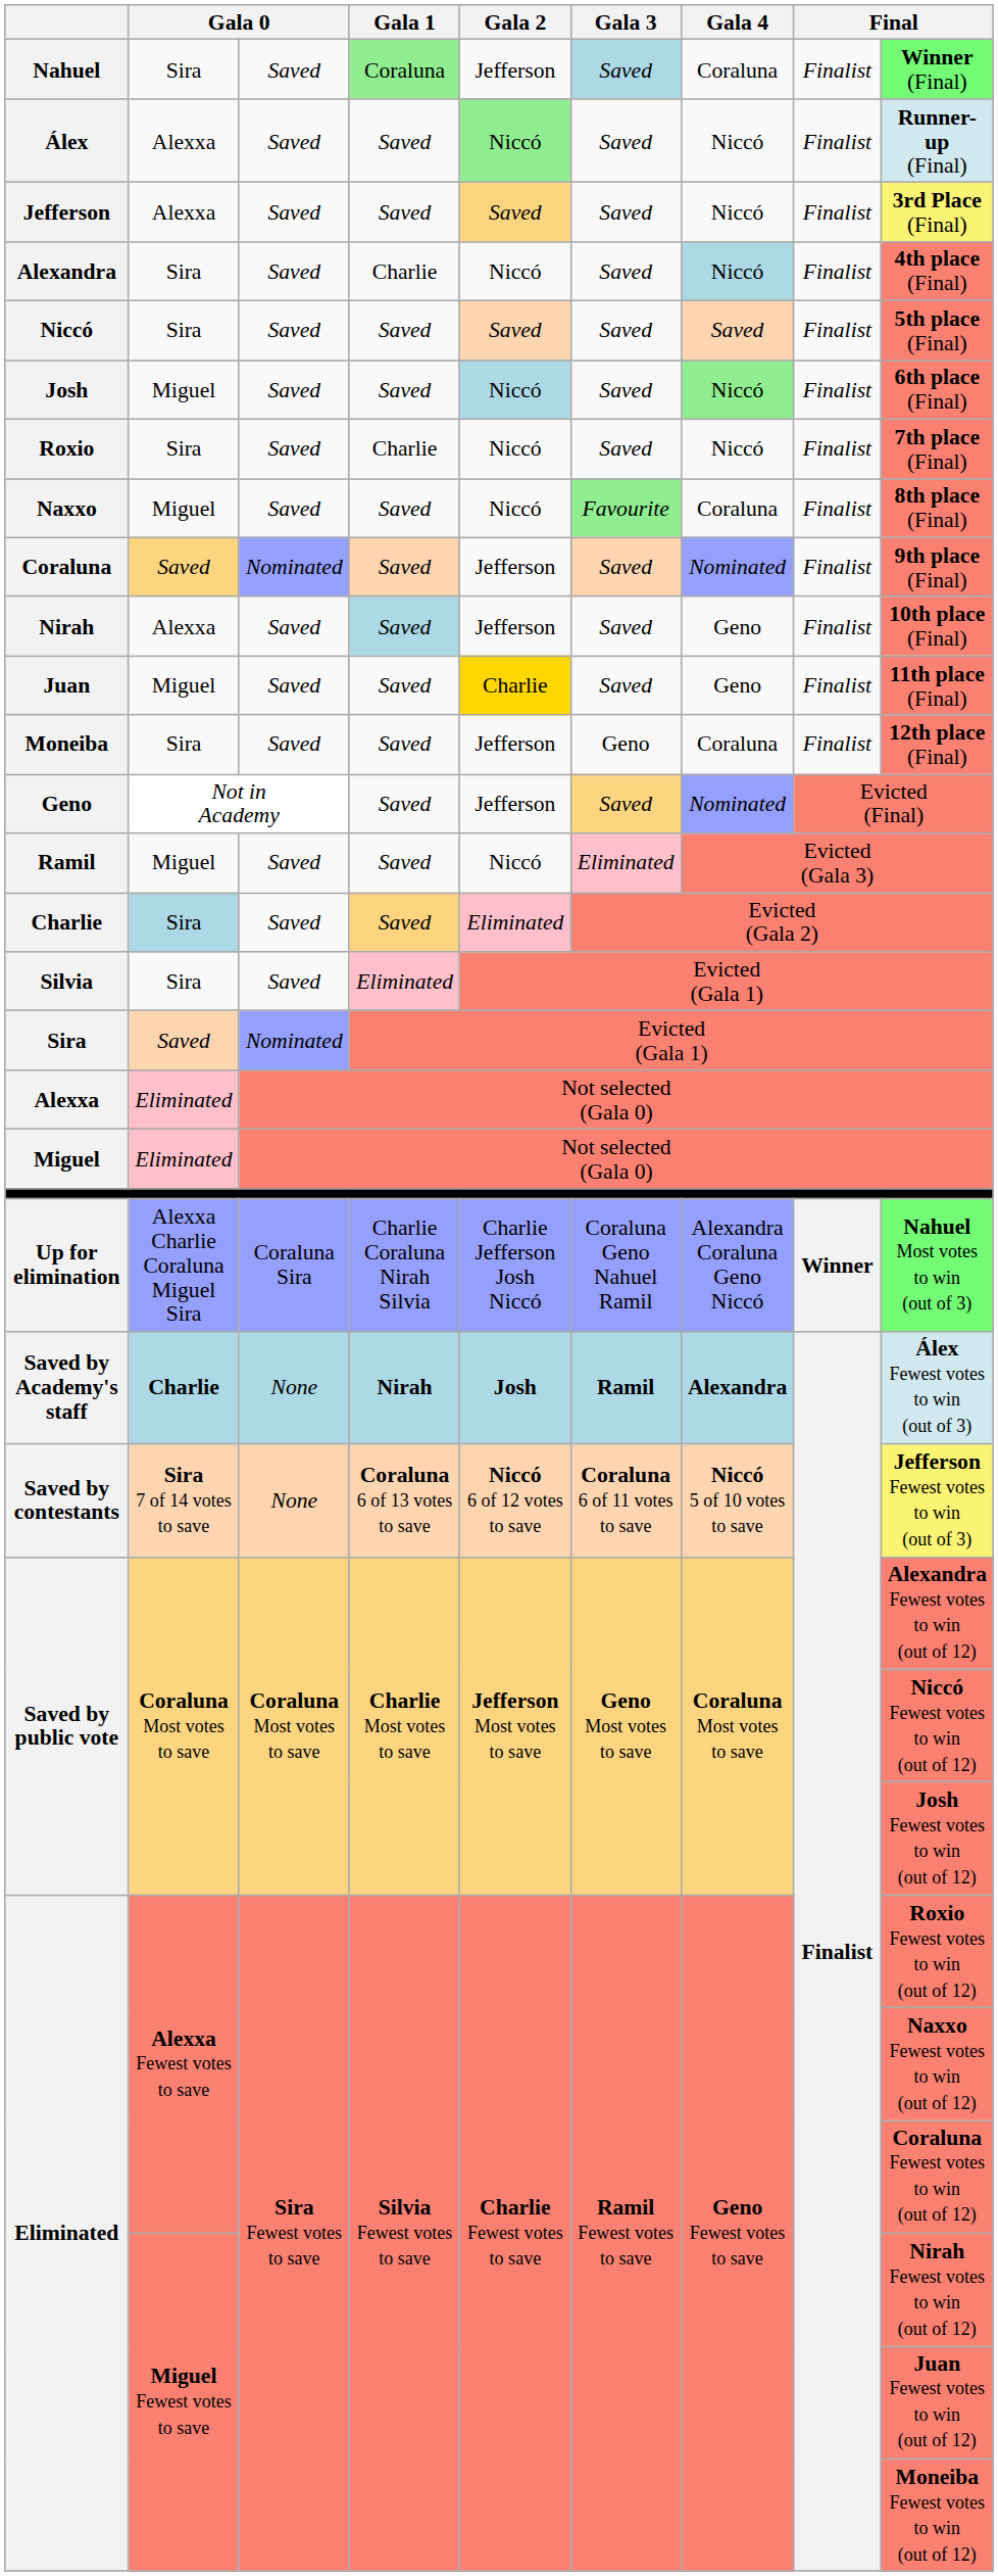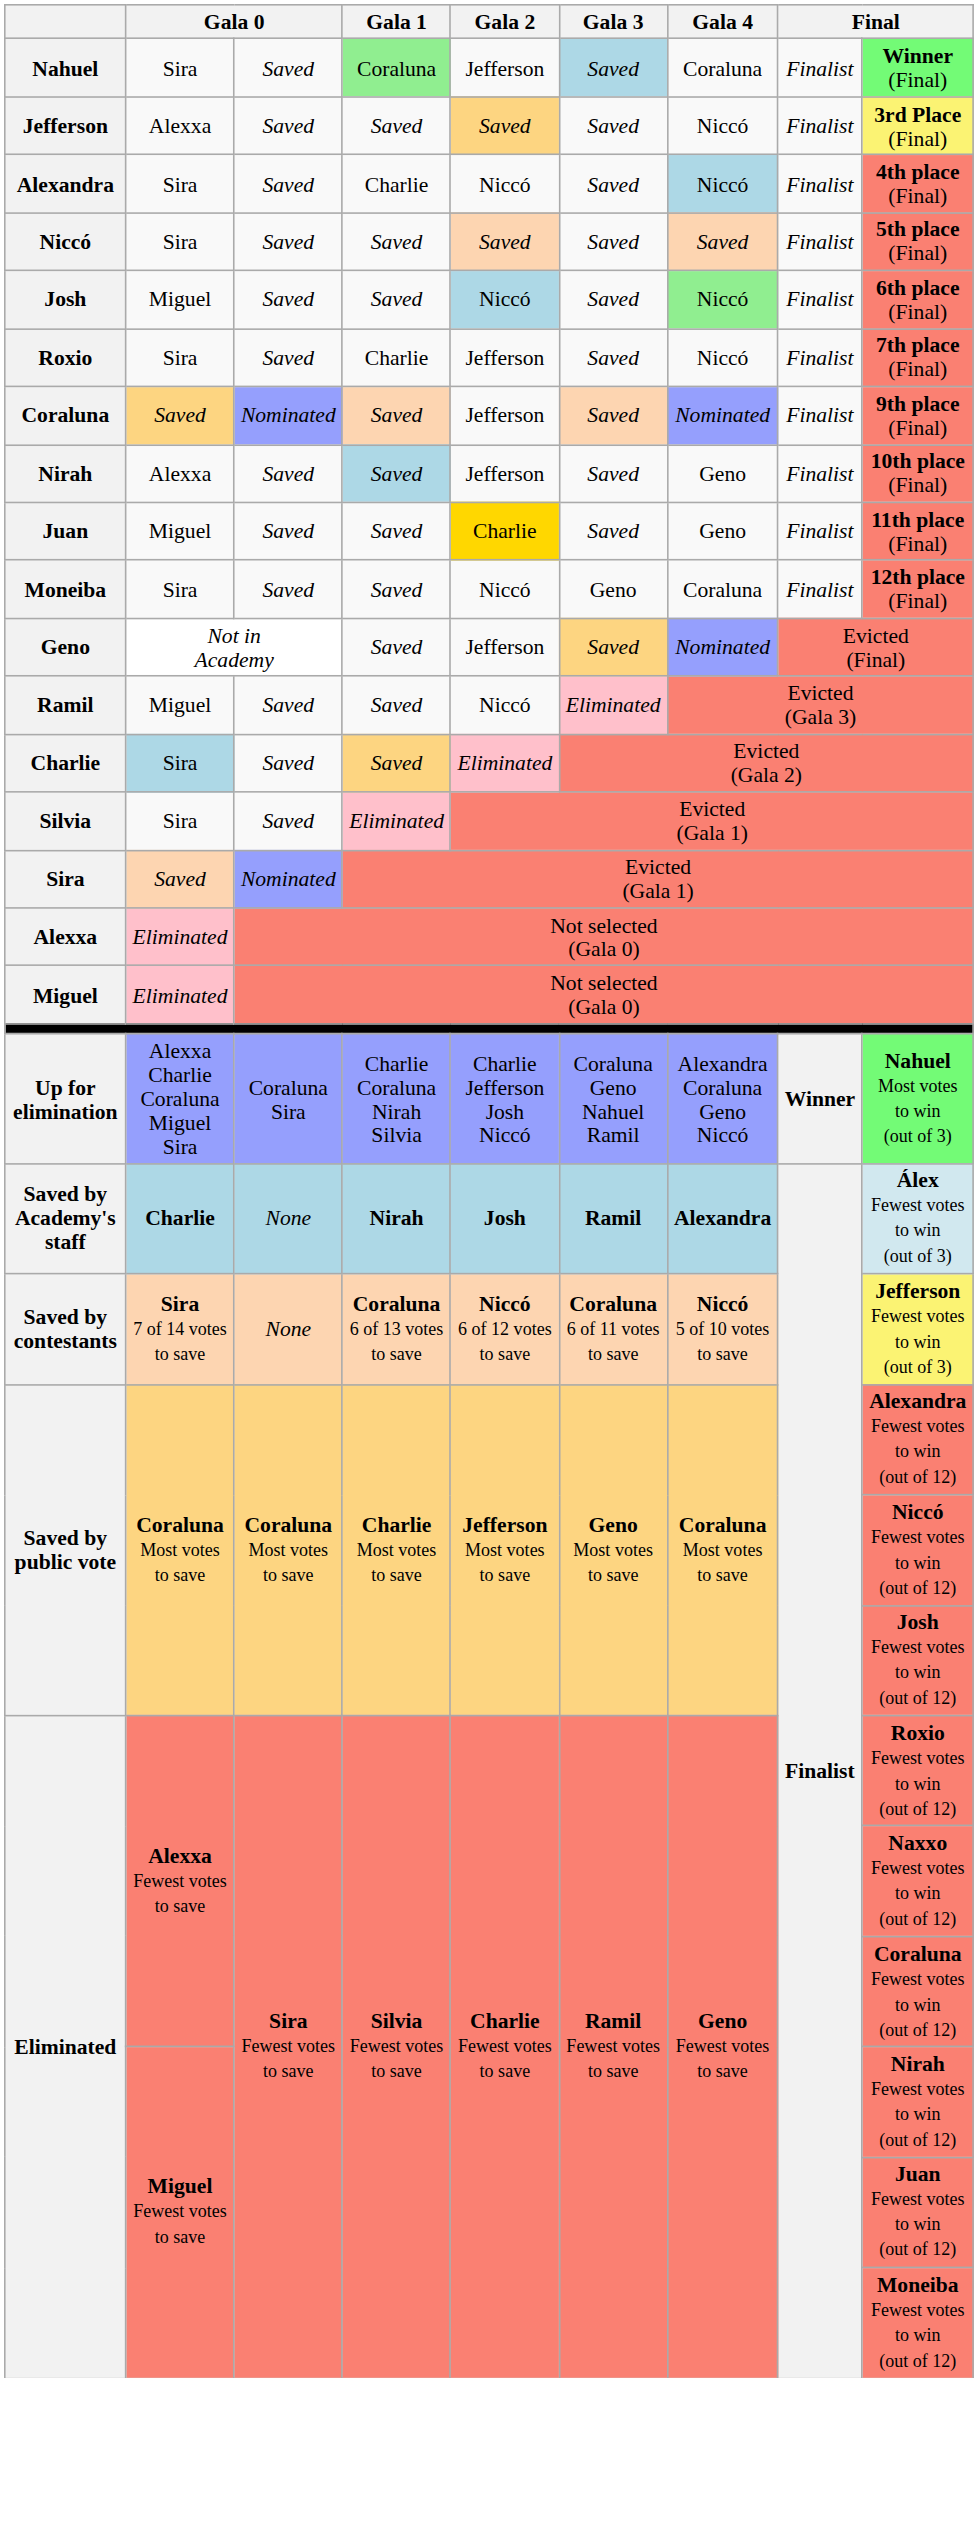- row: Álex | Alexxa | Saved | Saved | Niccó | Saved | Niccó | Finalist | Runner-up (Final)
Roxio | Gala 2: Niccó -> Jefferson
- row: Naxxo | Miguel | Saved | Saved | Niccó | Favourite | Coraluna | Finalist | 8th place (Final)
Moneiba | Gala 2: Jefferson -> Niccó
